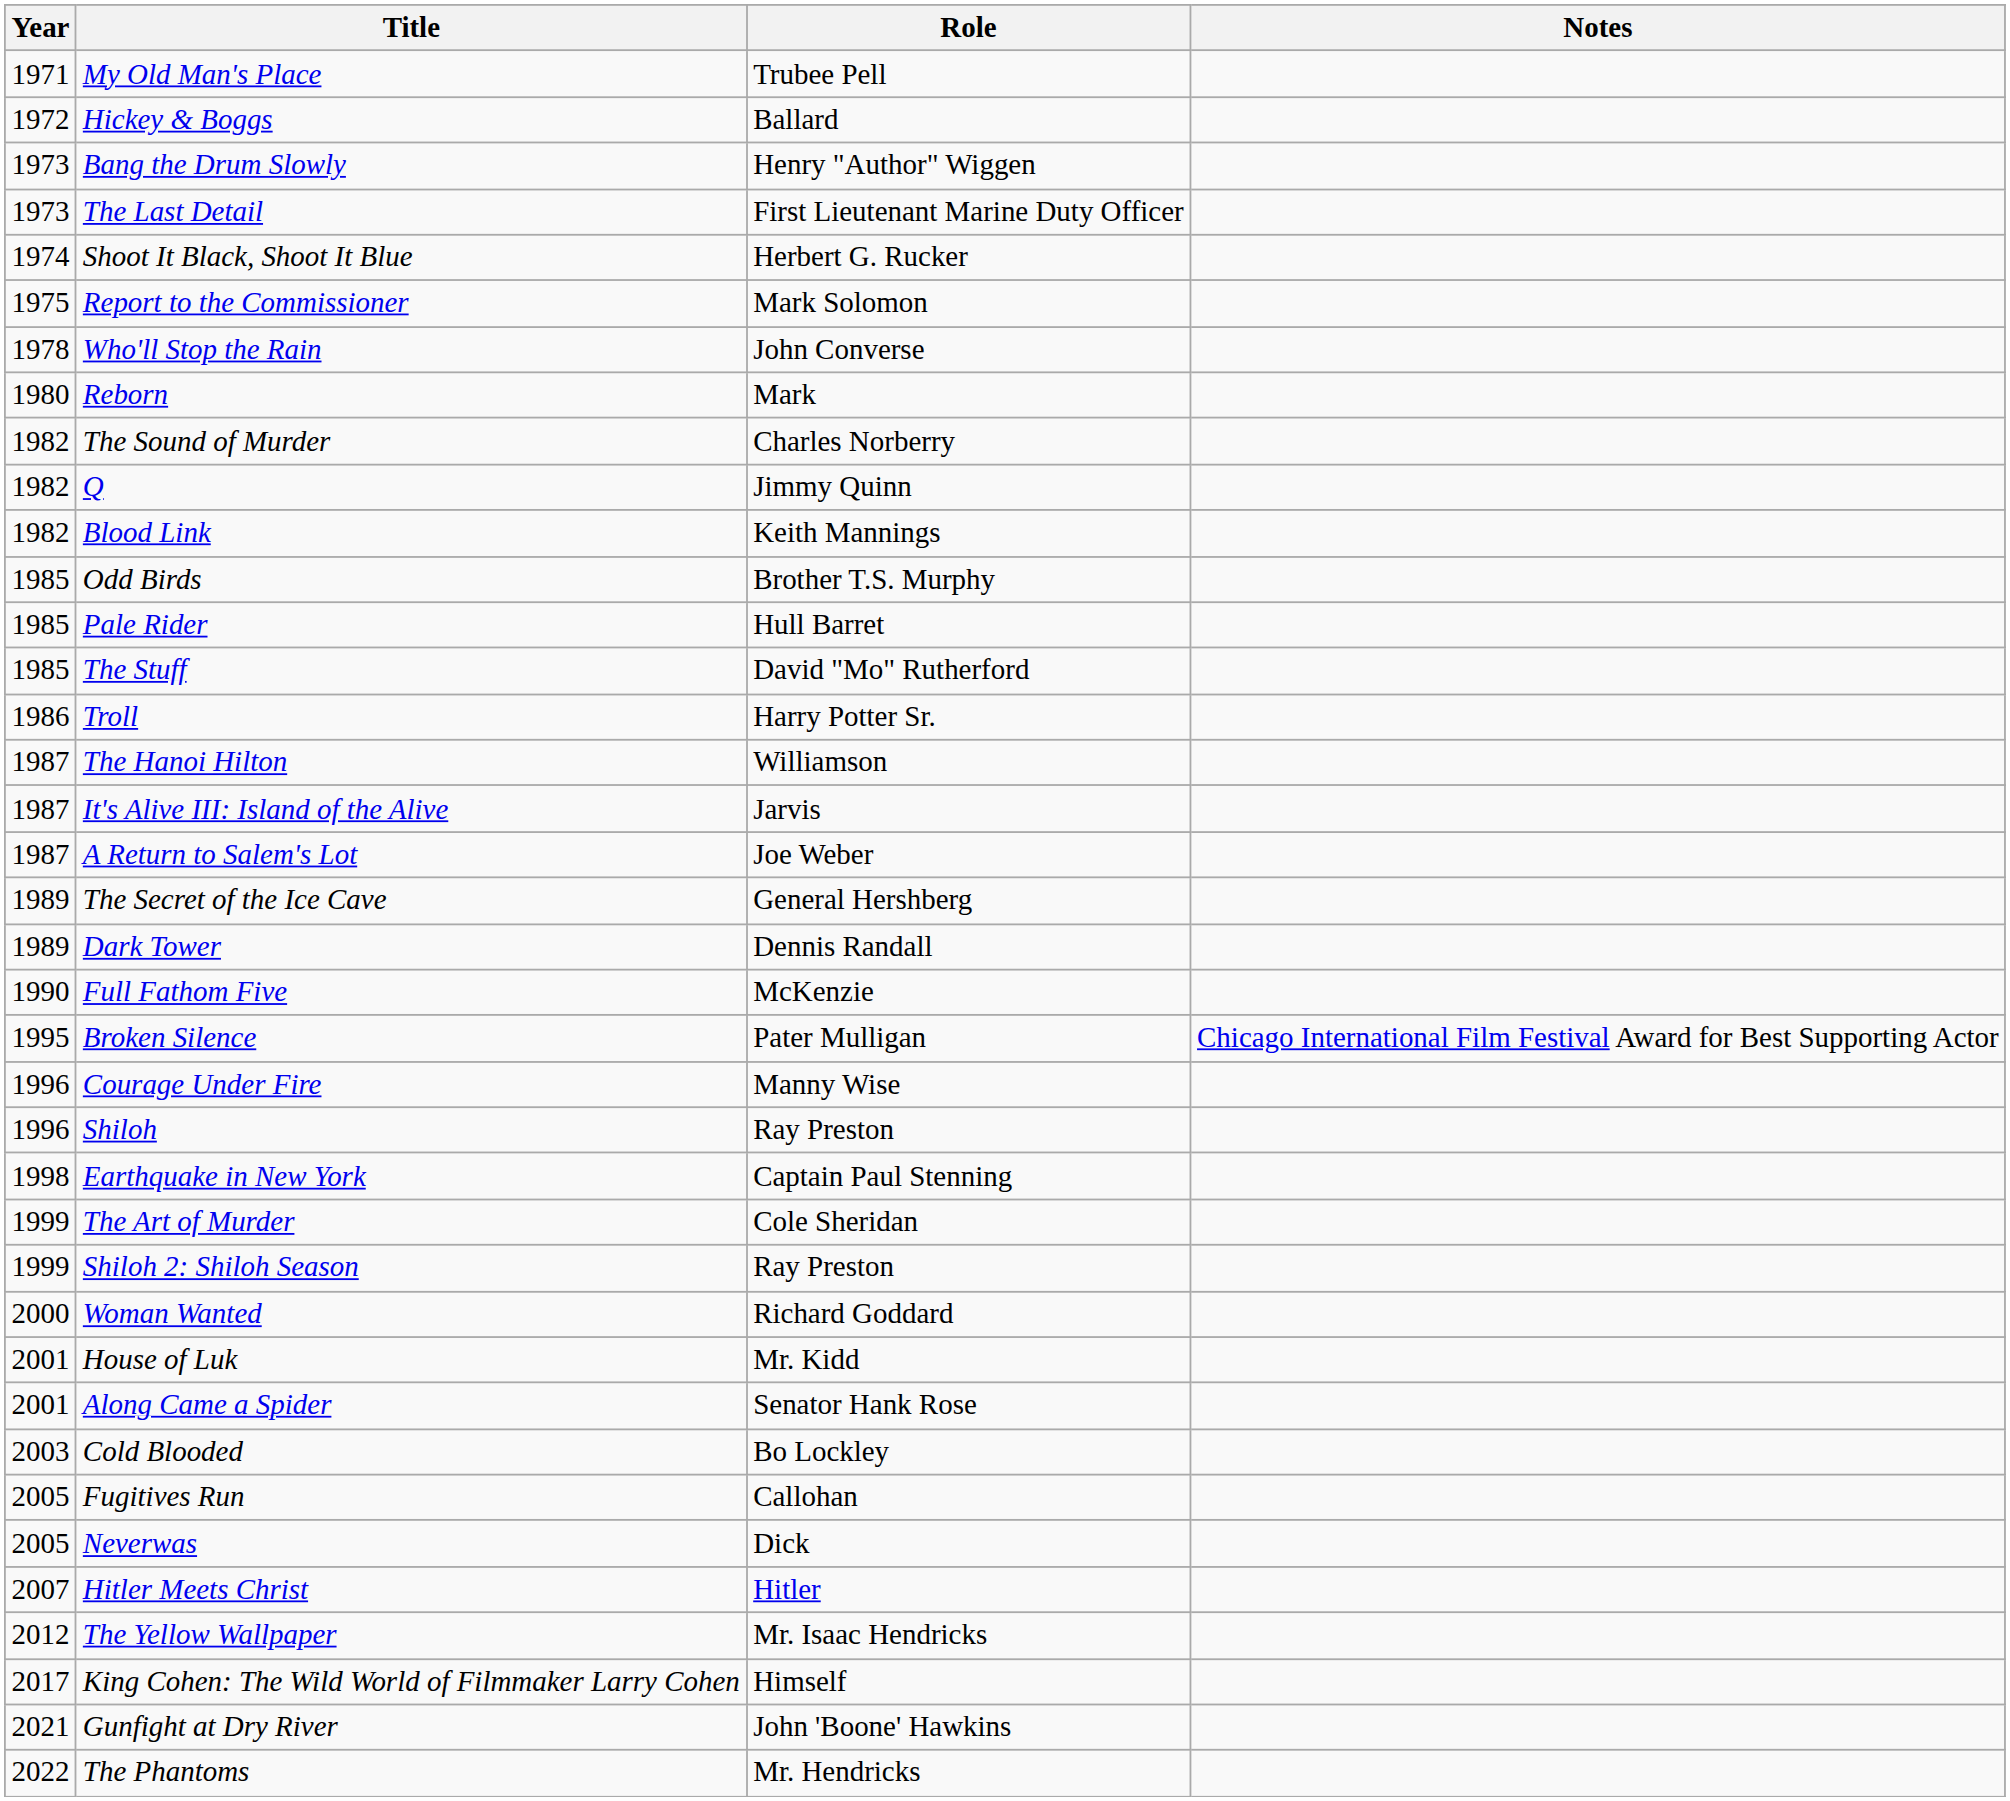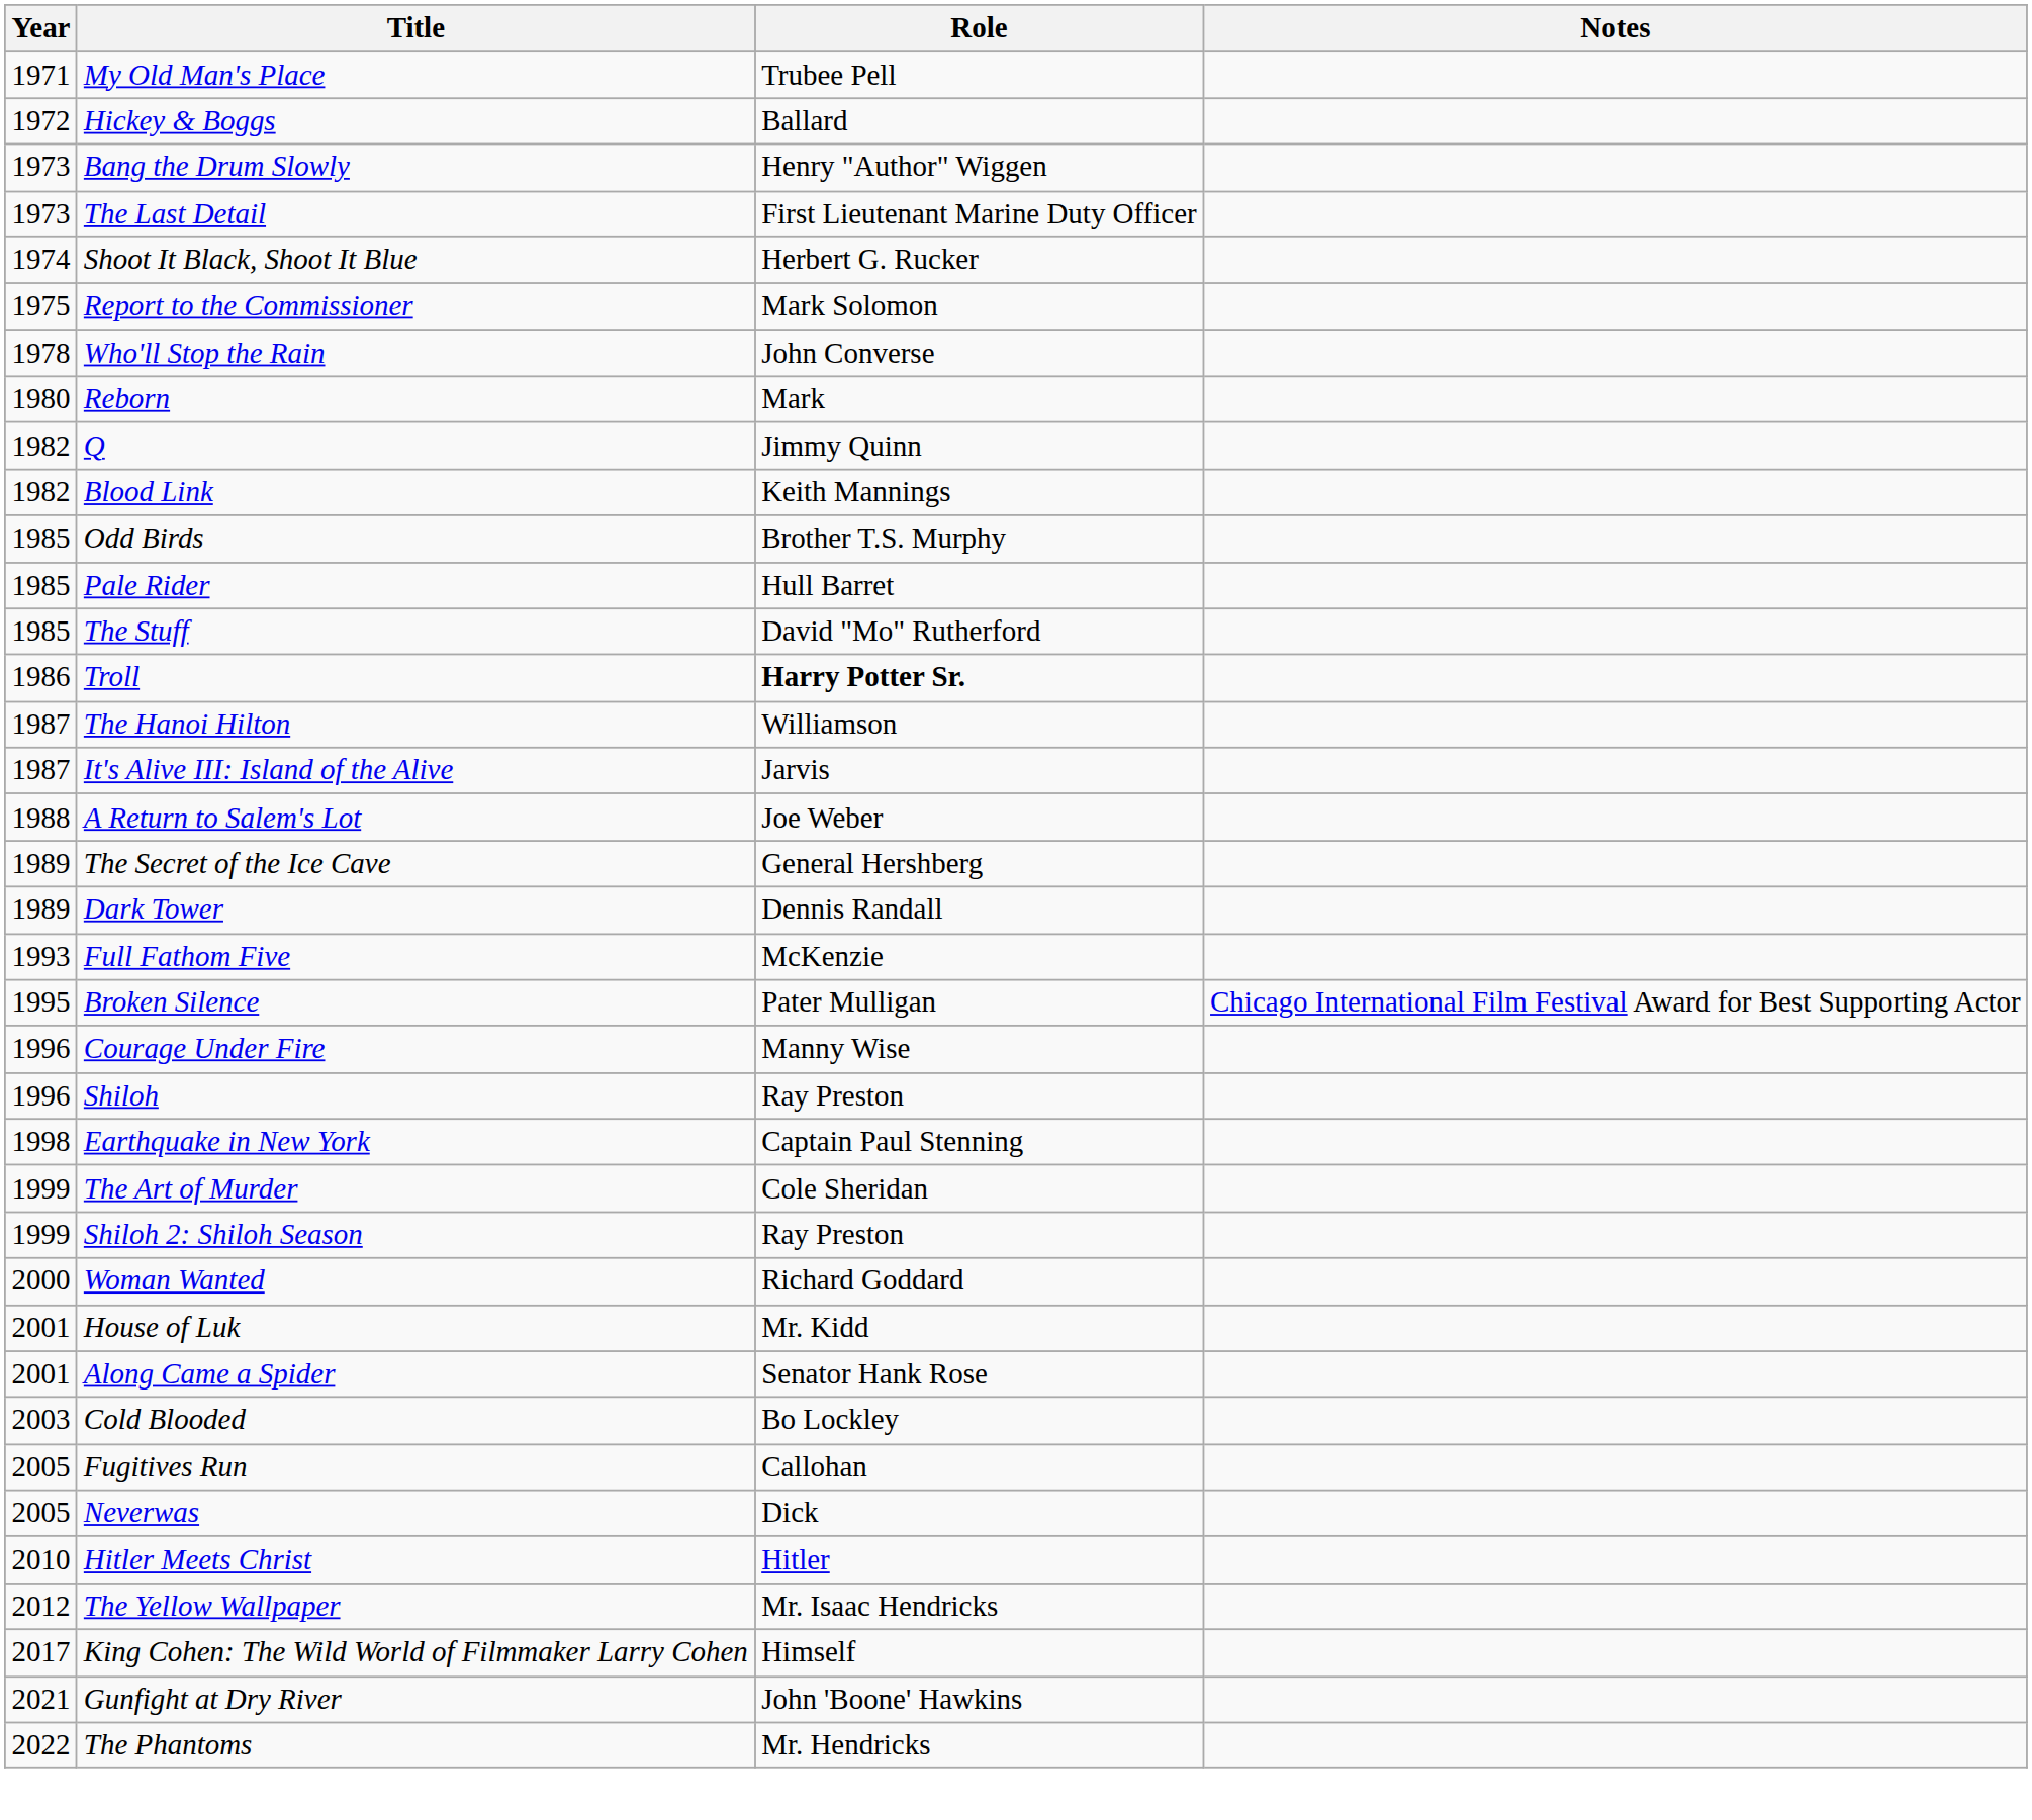- row: 1982 | The Sound of Murder | Charles Norberry
Troll | Role: normal -> bold
A Return to Salem's Lot | Year: 1987 -> 1988
Full Fathom Five | Year: 1990 -> 1993
Hitler Meets Christ | Year: 2007 -> 2010
